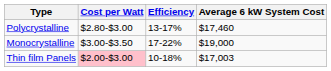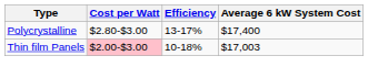Polycrystalline | Average 6 kW System Cost: $17,460 -> $17,400
- row: Monocrystalline | $3.00-$3.50 | 17-22% | $19,000
